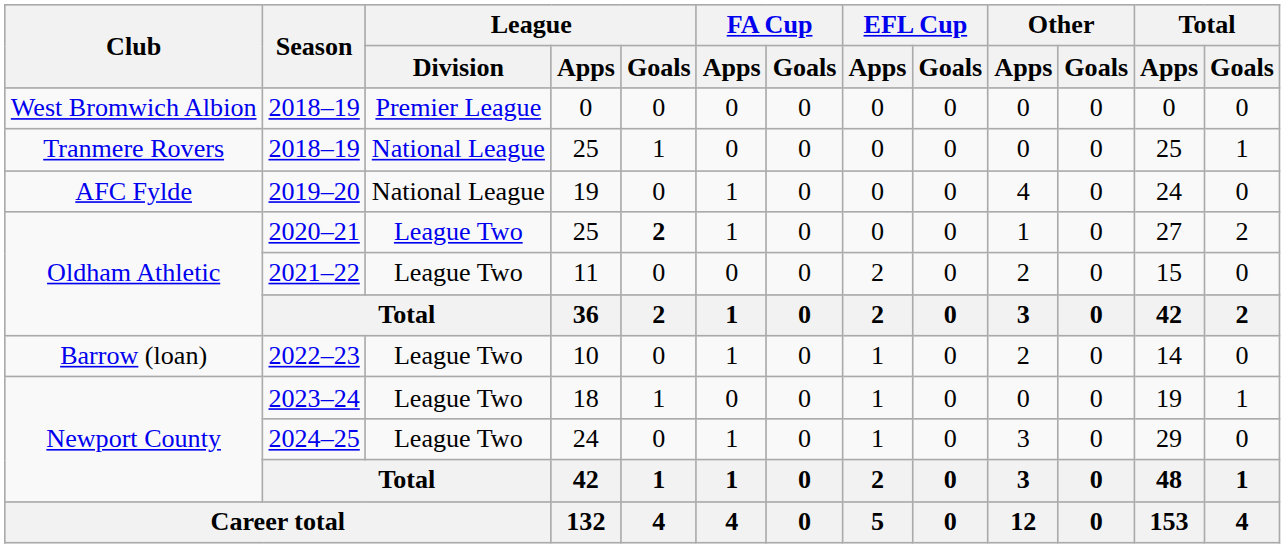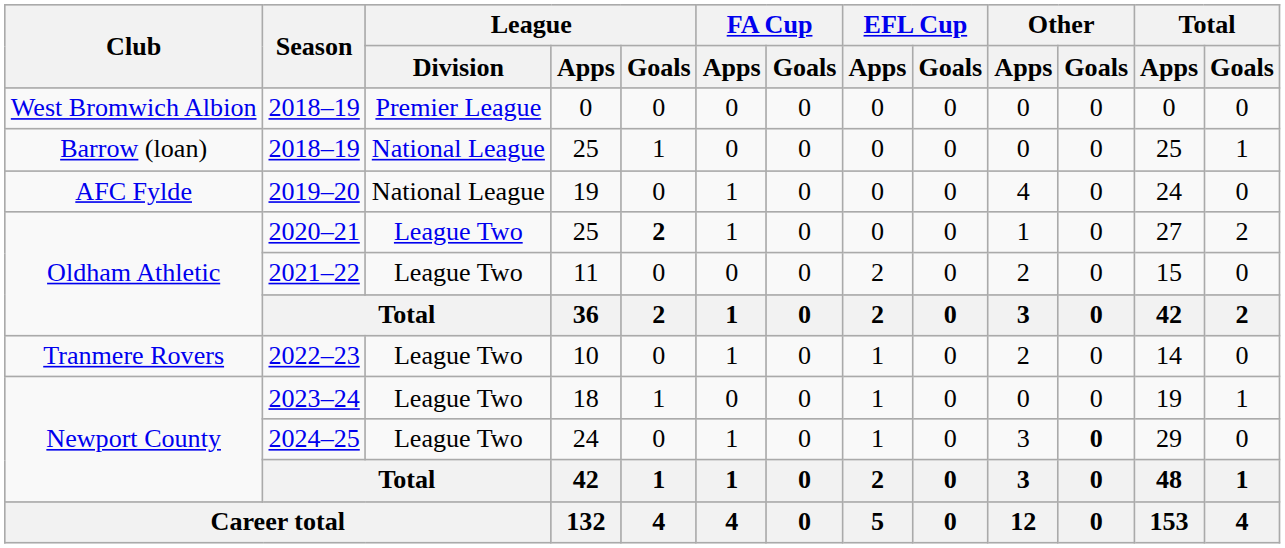2018–19 / 25 | Club: Tranmere Rovers -> Barrow (loan)
2022–23 | Club: Barrow (loan) -> Tranmere Rovers
2024–25 | Other / Goals: normal -> bold
